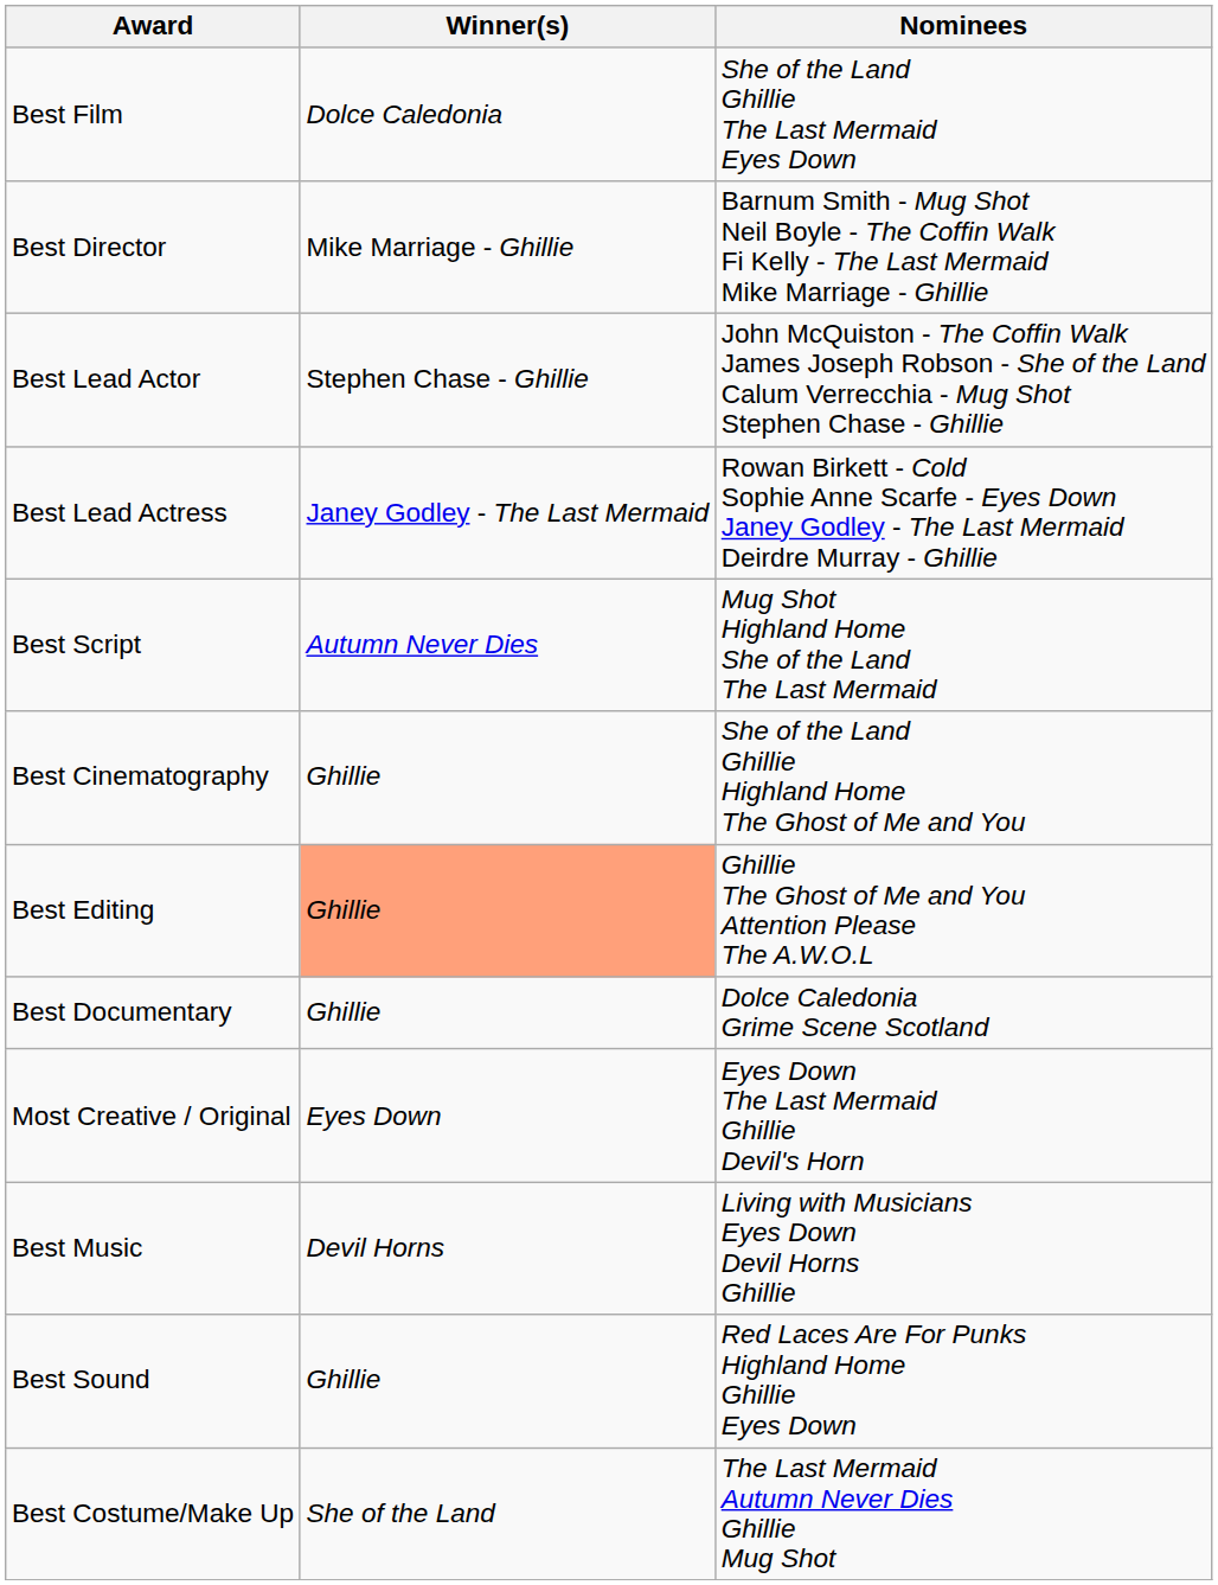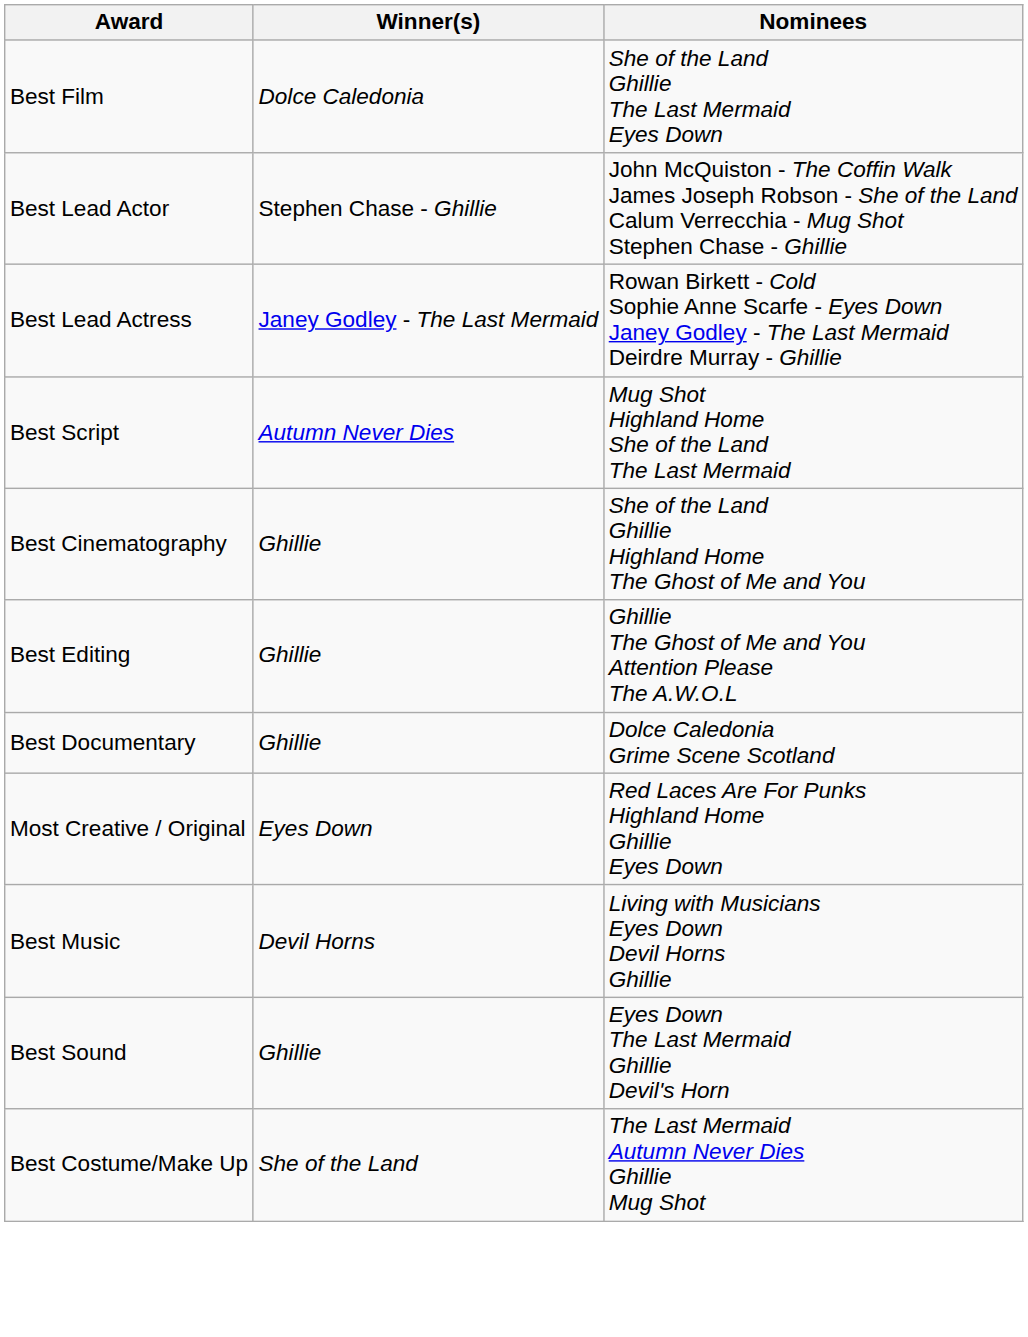- row: Best Director | Mike Marriage - Ghillie | Barnum Smith - Mug Shot Neil Boyle - The Coffin Walk Fi Kelly - The Last Mermaid Mike Marriage - Ghillie
Best Editing | Winner(s): lightsalmon background -> no background
Most Creative / Original | Nominees: Eyes Down The Last Mermaid Ghillie Devil's Horn -> Red Laces Are For Punks Highland Home Ghillie Eyes Down
Best Sound | Nominees: Red Laces Are For Punks Highland Home Ghillie Eyes Down -> Eyes Down The Last Mermaid Ghillie Devil's Horn
